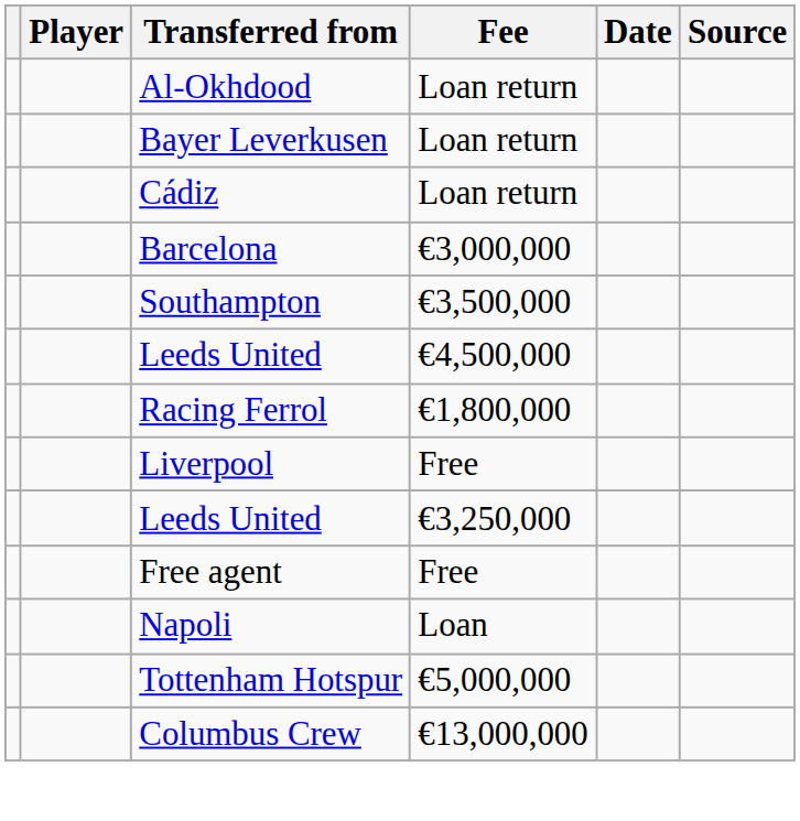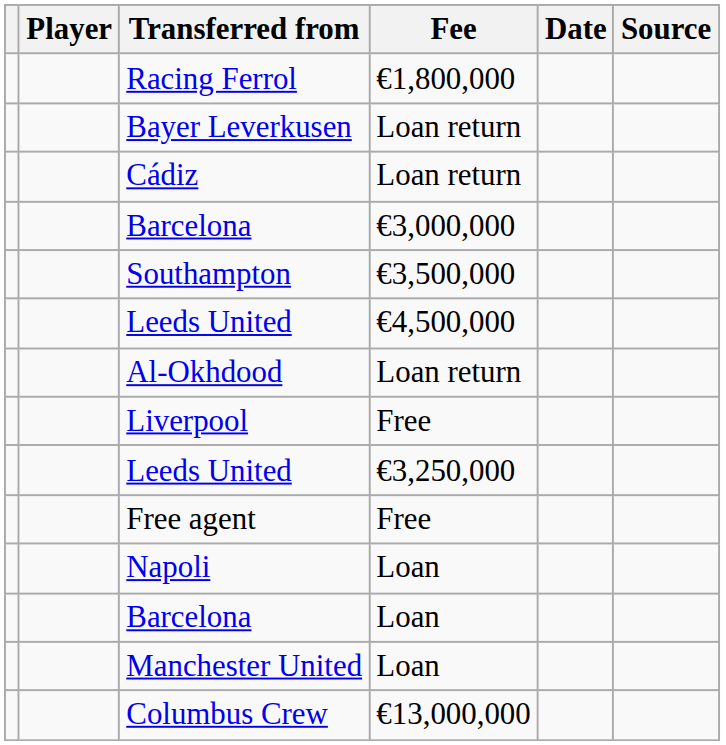rows swapped: Al-Okhdood <-> Racing Ferrol
+ row: Barcelona | Loan
- row: Tottenham Hotspur | €5,000,000
+ row: Manchester United | Loan
